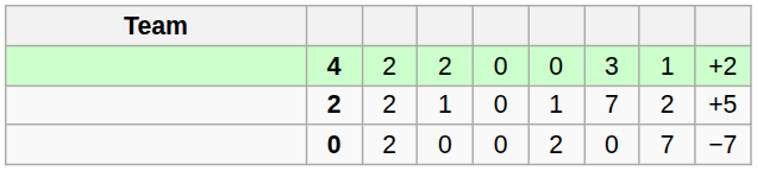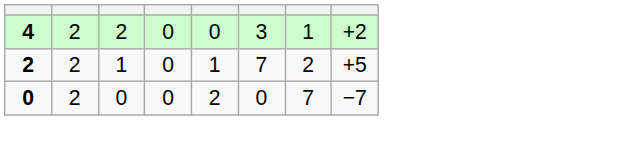- column: Team
